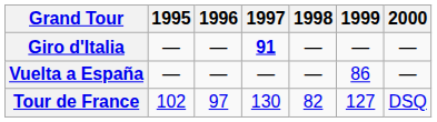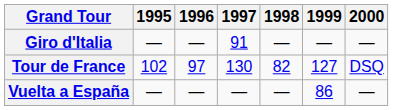Giro d'Italia | 1997: bold -> normal
rows swapped: Tour de France <-> Vuelta a España
